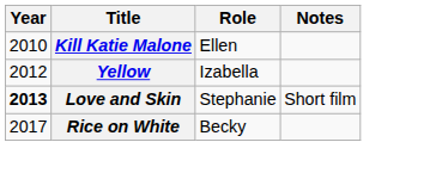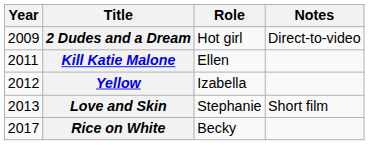+ row: 2009 | 2 Dudes and a Dream | Hot girl | Direct-to-video
Kill Katie Malone | Year: 2010 -> 2011
Love and Skin | Year: bold -> normal
